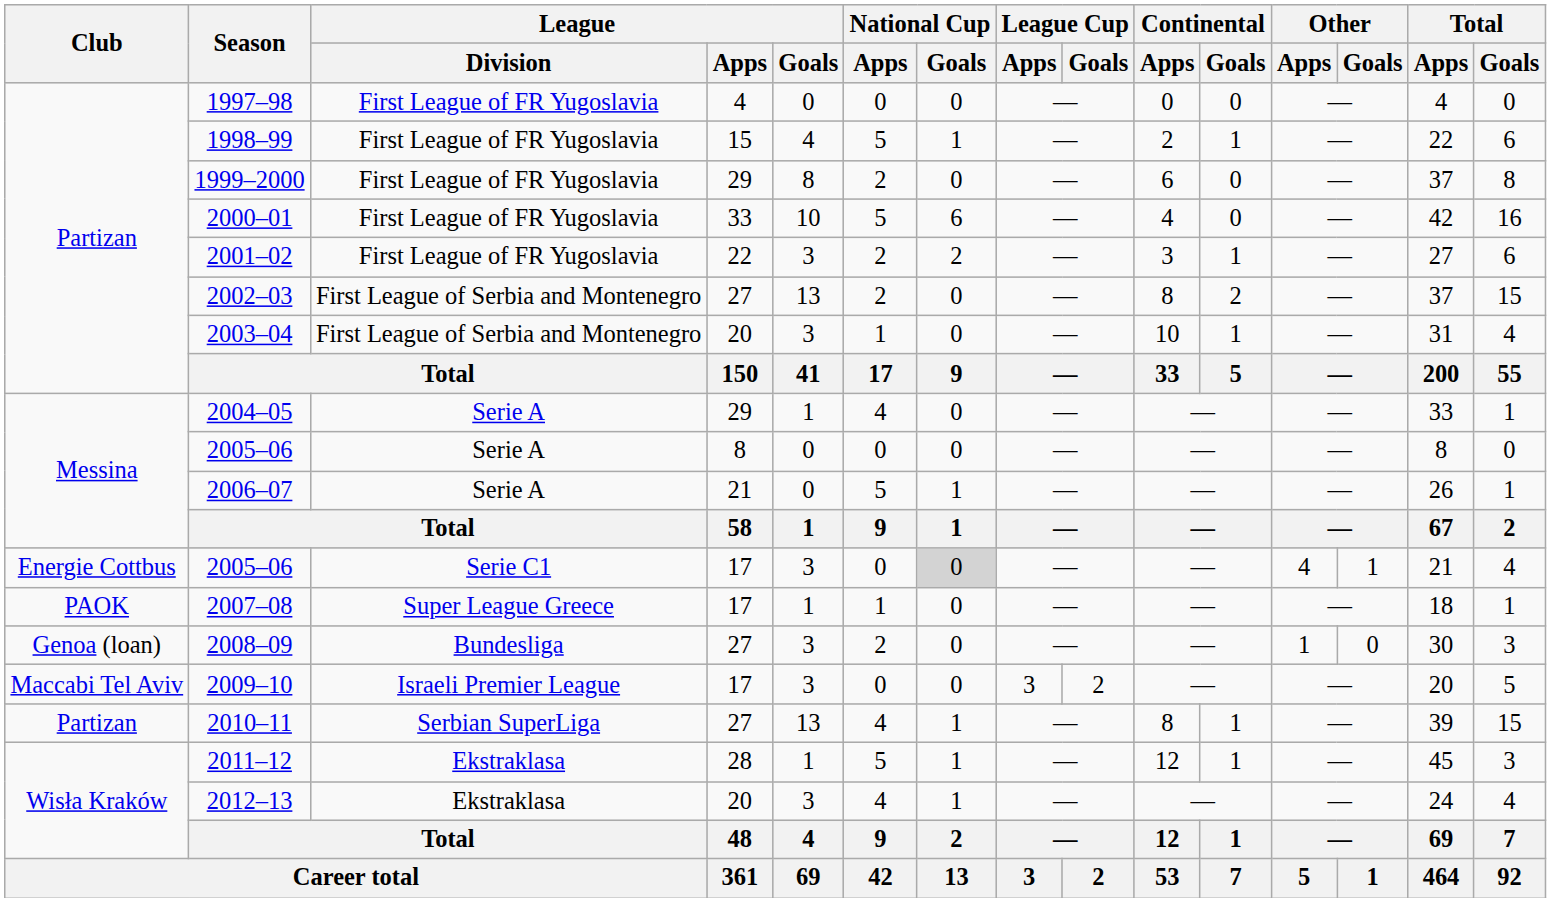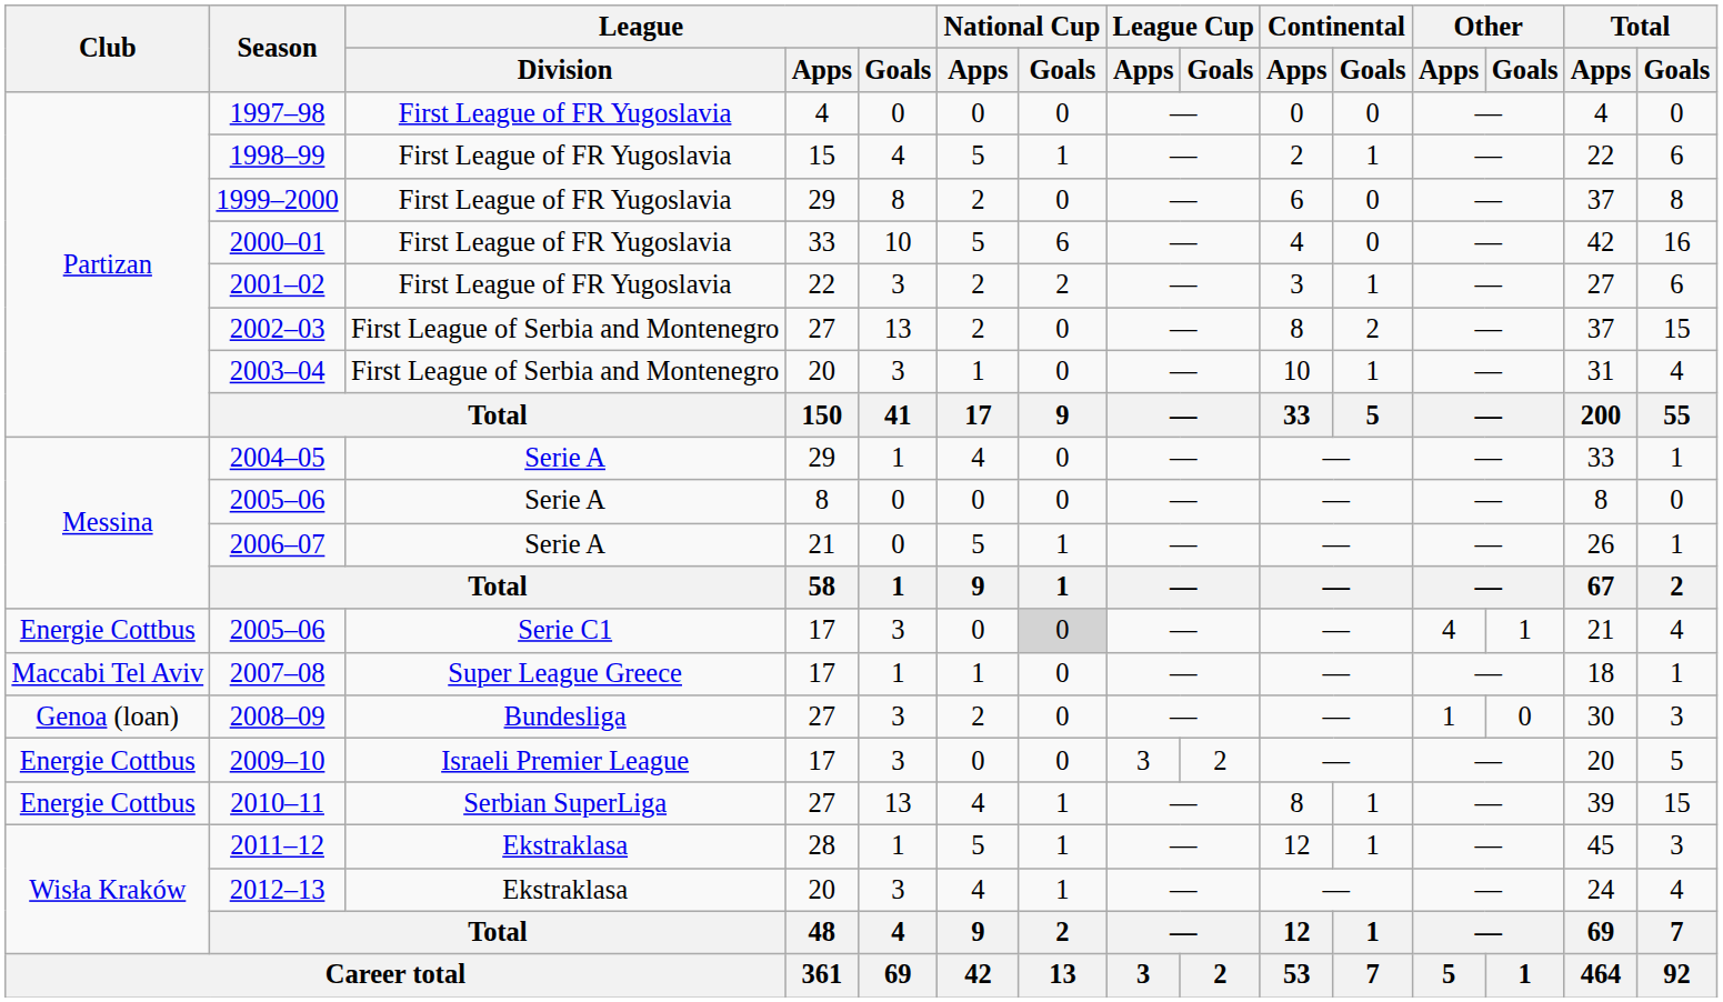2007–08 | Club: PAOK -> Maccabi Tel Aviv
2009–10 | Club: Maccabi Tel Aviv -> Energie Cottbus
2010–11 | Club: Partizan -> Energie Cottbus
